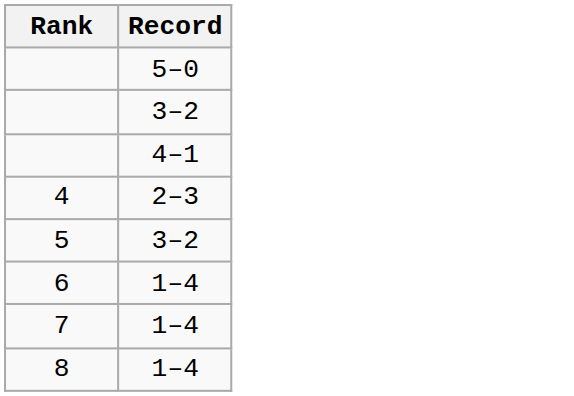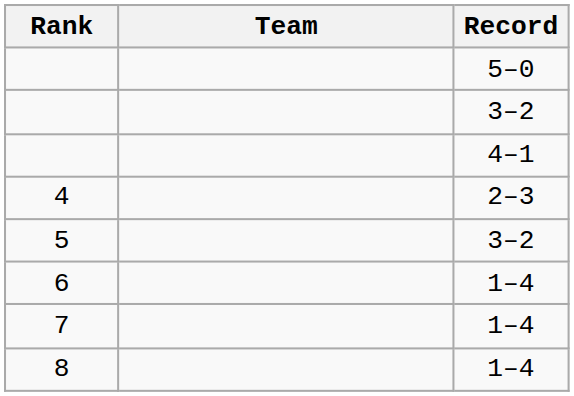+ column: Team
